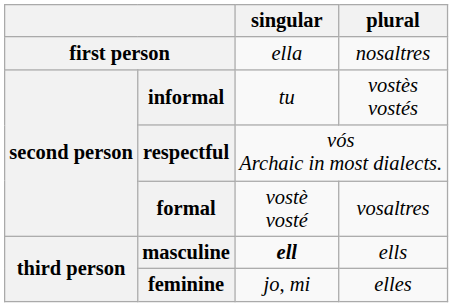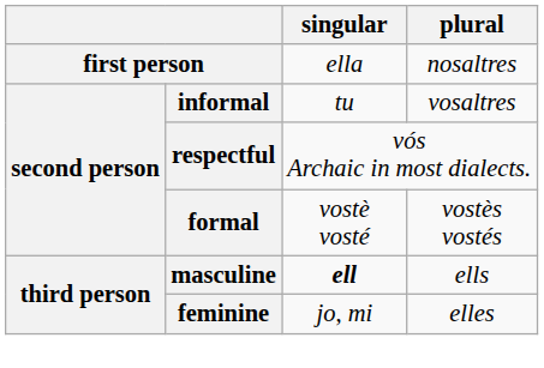informal | plural: vostès vostés -> vosaltres
formal | plural: vosaltres -> vostès vostés
